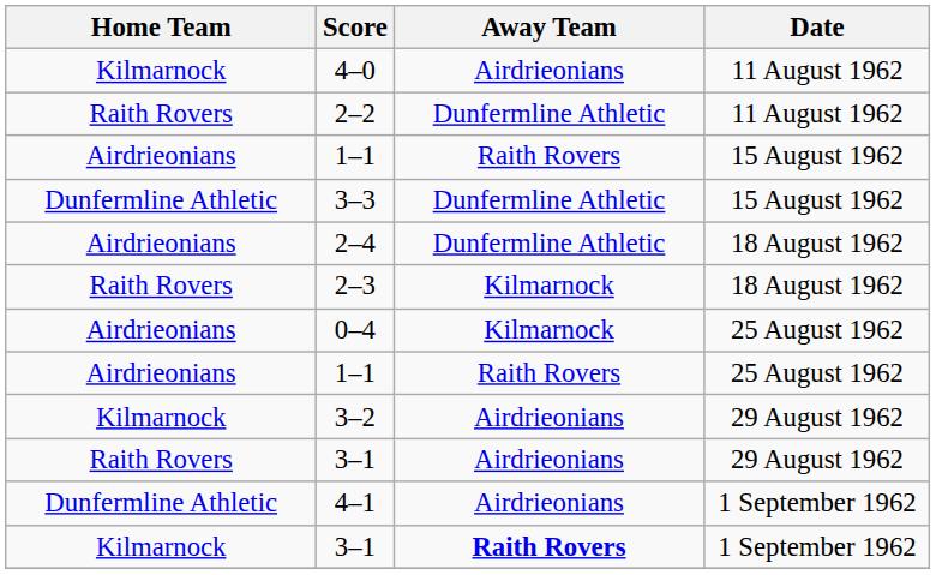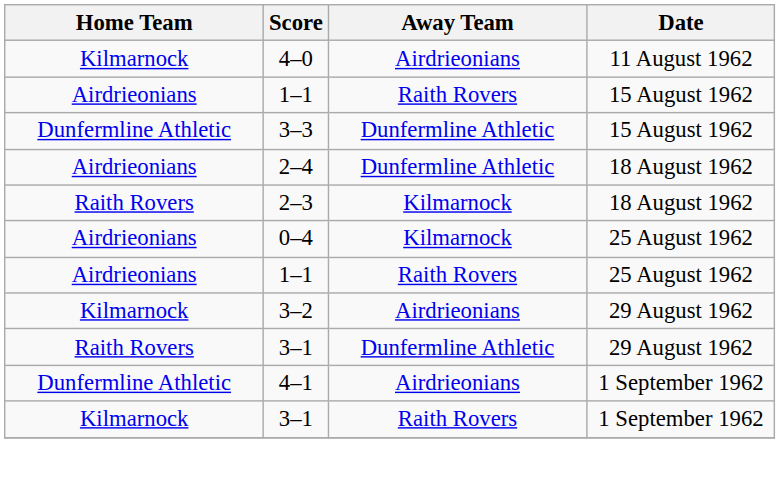- row: Raith Rovers | 2–2 | Dunfermline Athletic | 11 August 1962
3–1 / 29 August 1962 | Away Team: Airdrieonians -> Dunfermline Athletic
3–1 / 1 September 1962 | Away Team: bold -> normal
